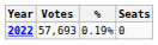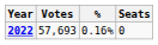2022 | %: 0.19% -> 0.16%
